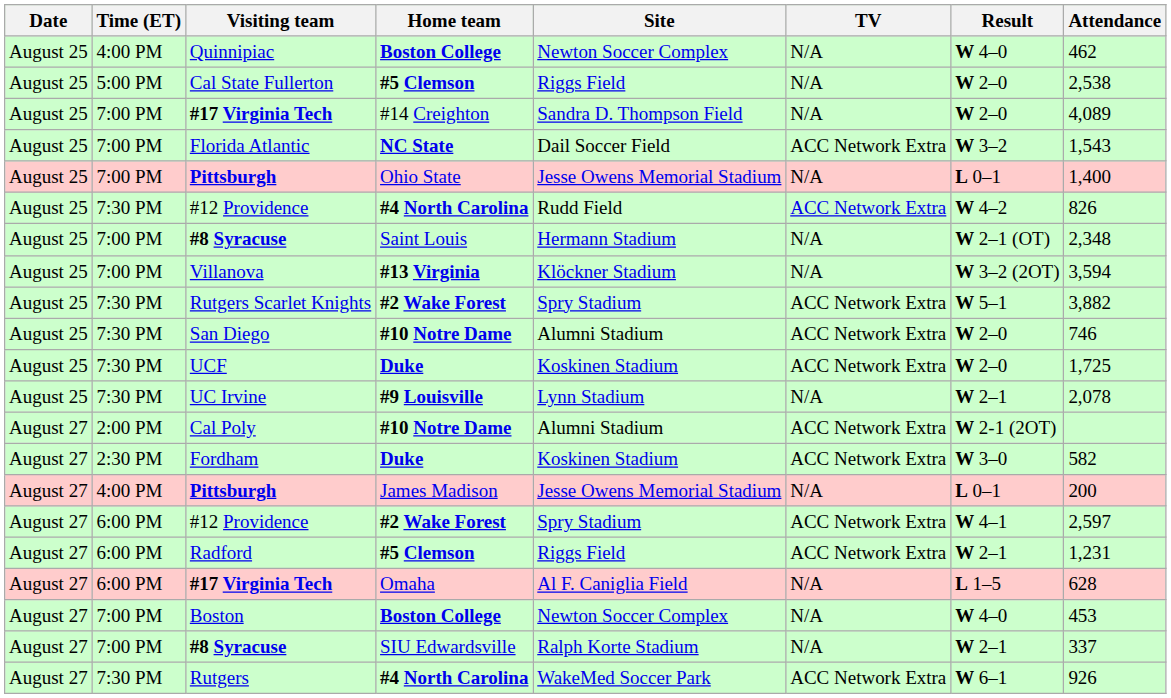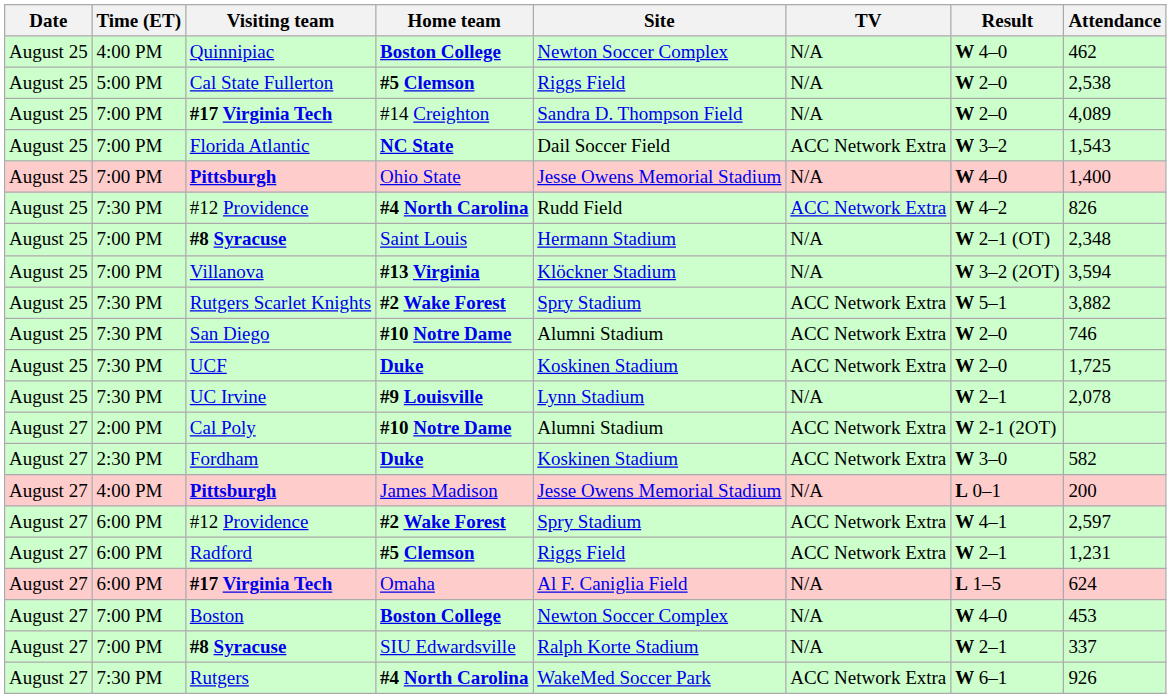Pittsburgh / Ohio State | Result: L 0–1 -> W 4–0
#17 Virginia Tech / Omaha | Attendance: 628 -> 624
